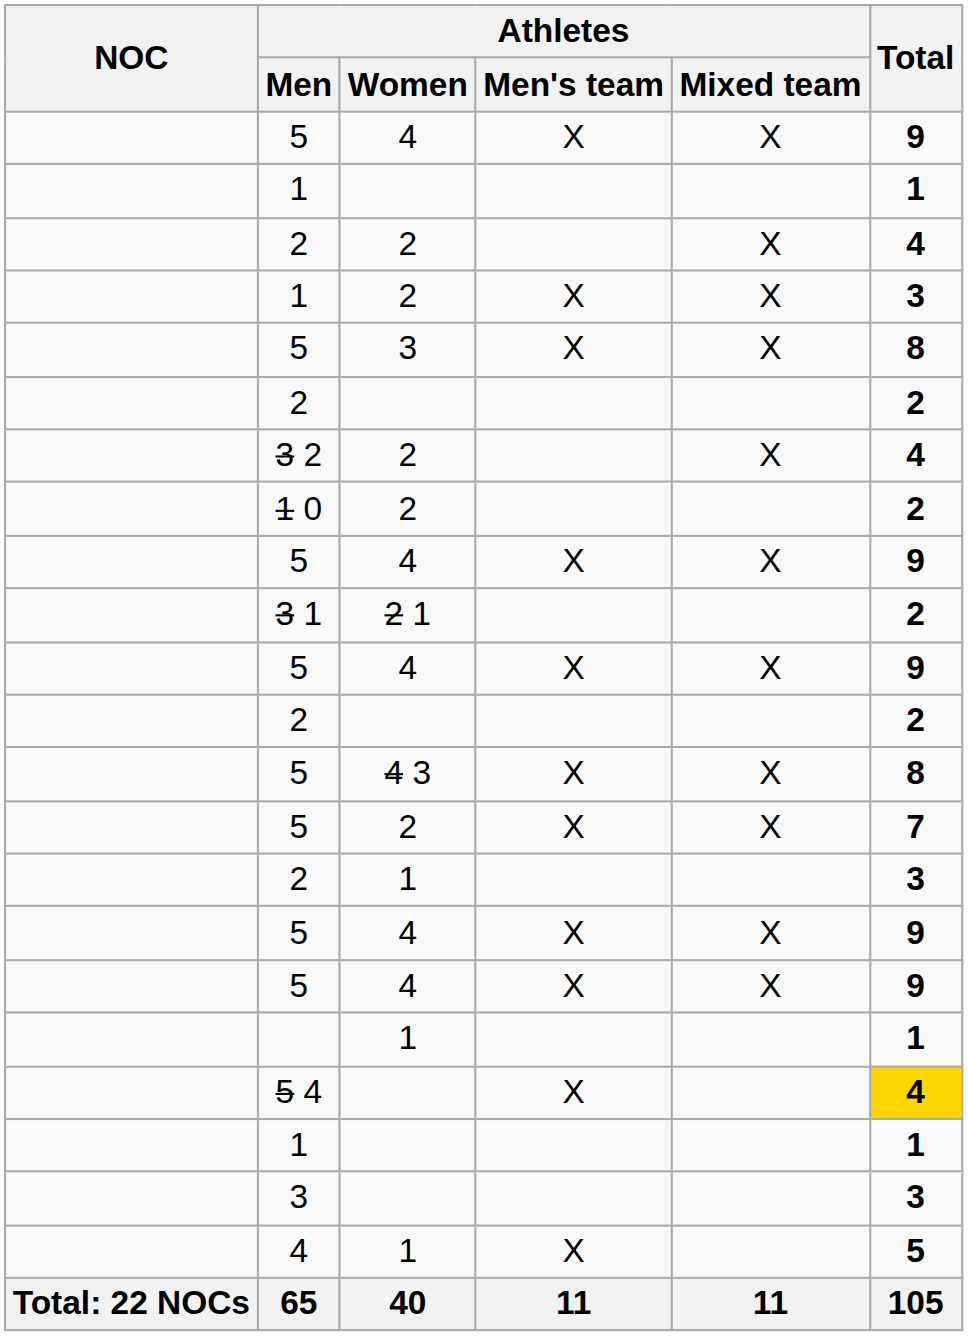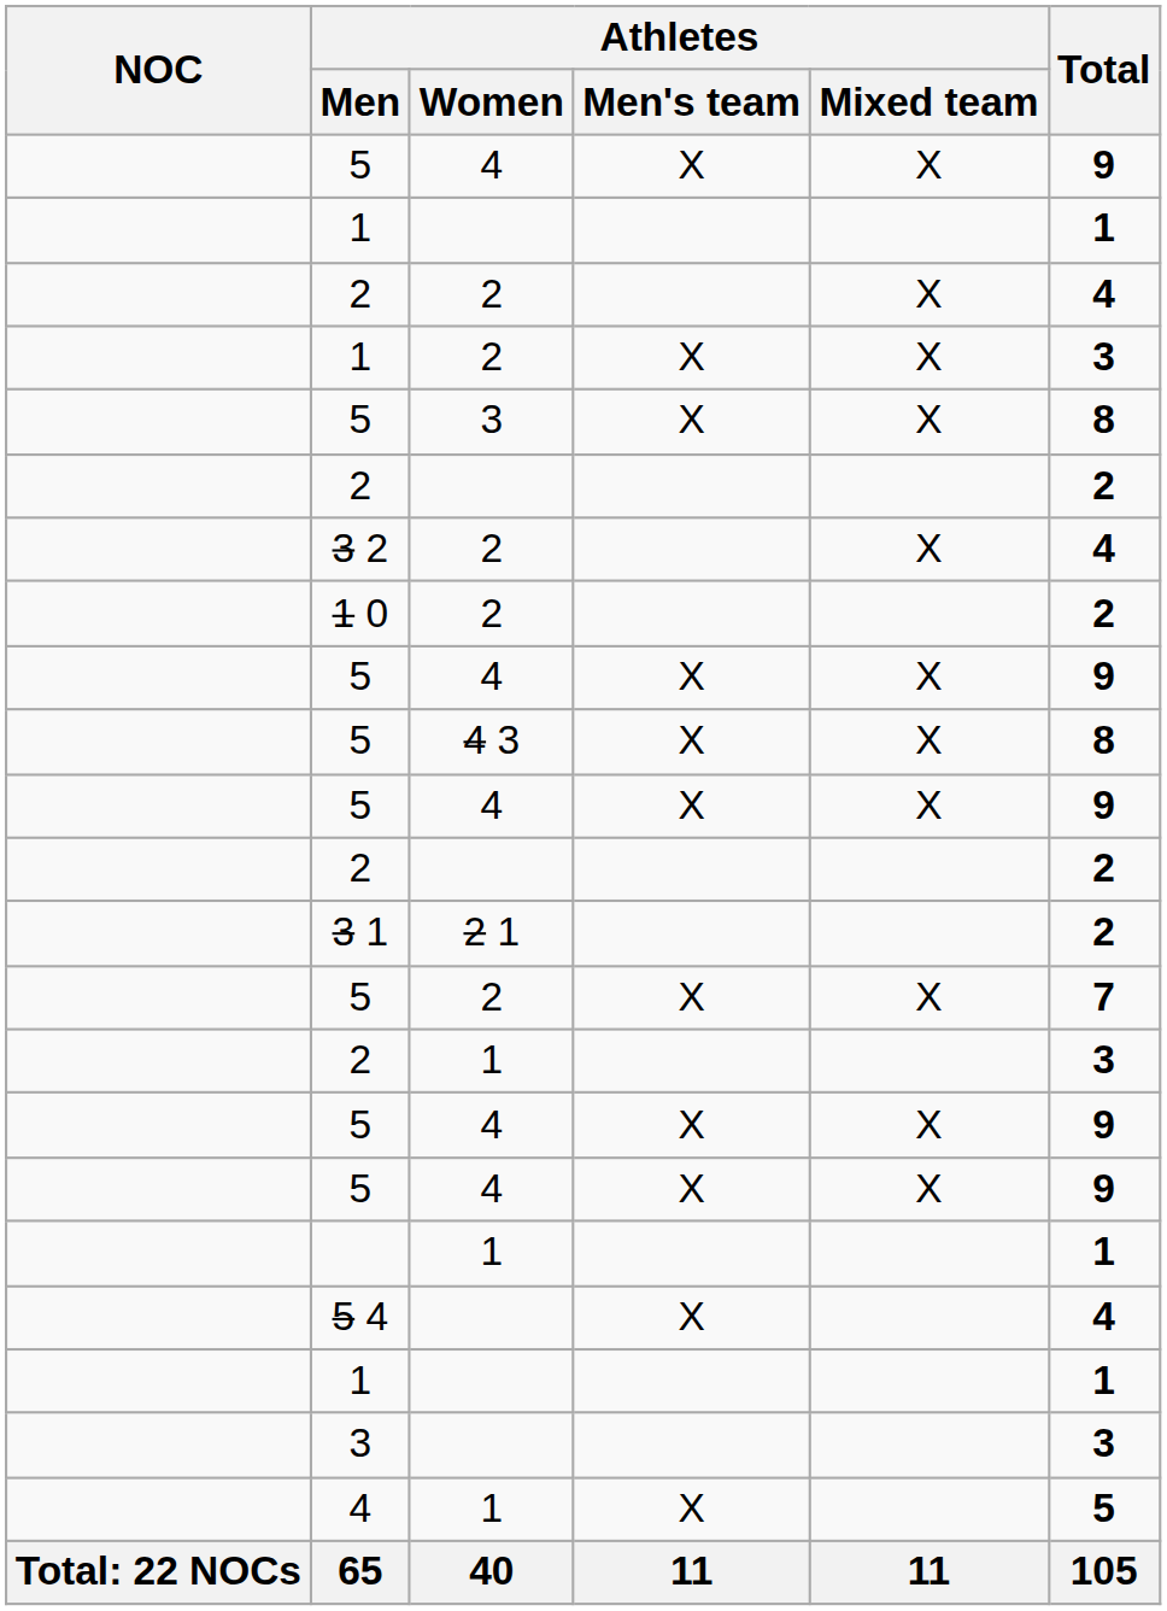rows swapped: 3 1 <-> 5 / 4 3
5 4 | Total: gold background -> no background
